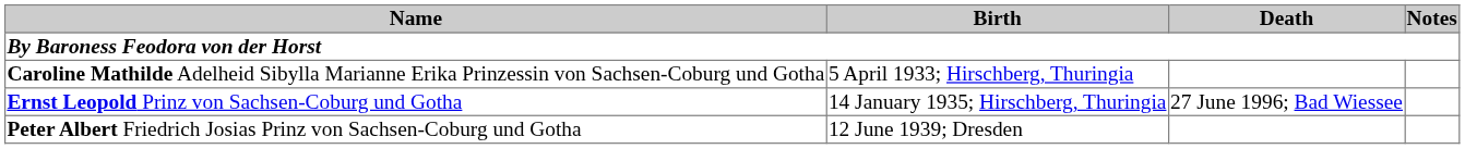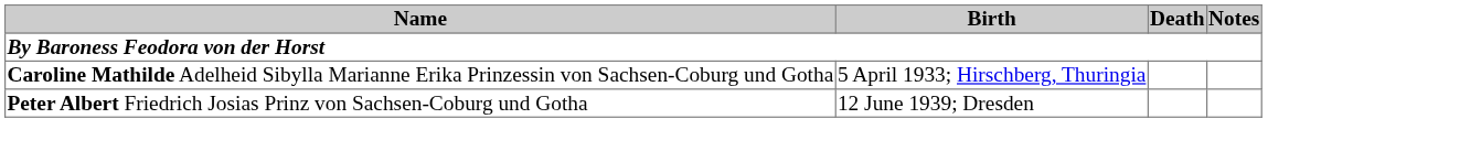- row: Ernst Leopold Prinz von Sachsen-Coburg und Gotha | 14 January 1935; Hirschberg, Thuringia | 27 June 1996; Bad Wiessee
